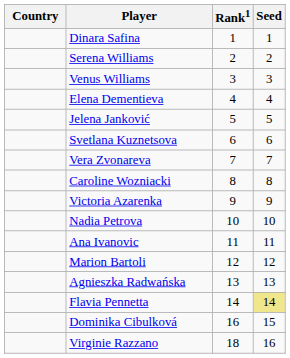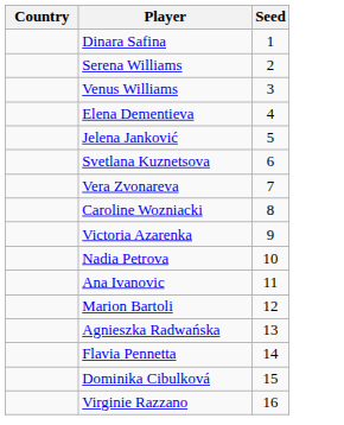- column: Rank1 | 1 | 2 | 3 | 4 | 5 | 6 | 7 | 8 | 9 | 10 | 11 | 12 | 13 | 14 | 16 | 18
Flavia Pennetta | Seed: khaki background -> no background
